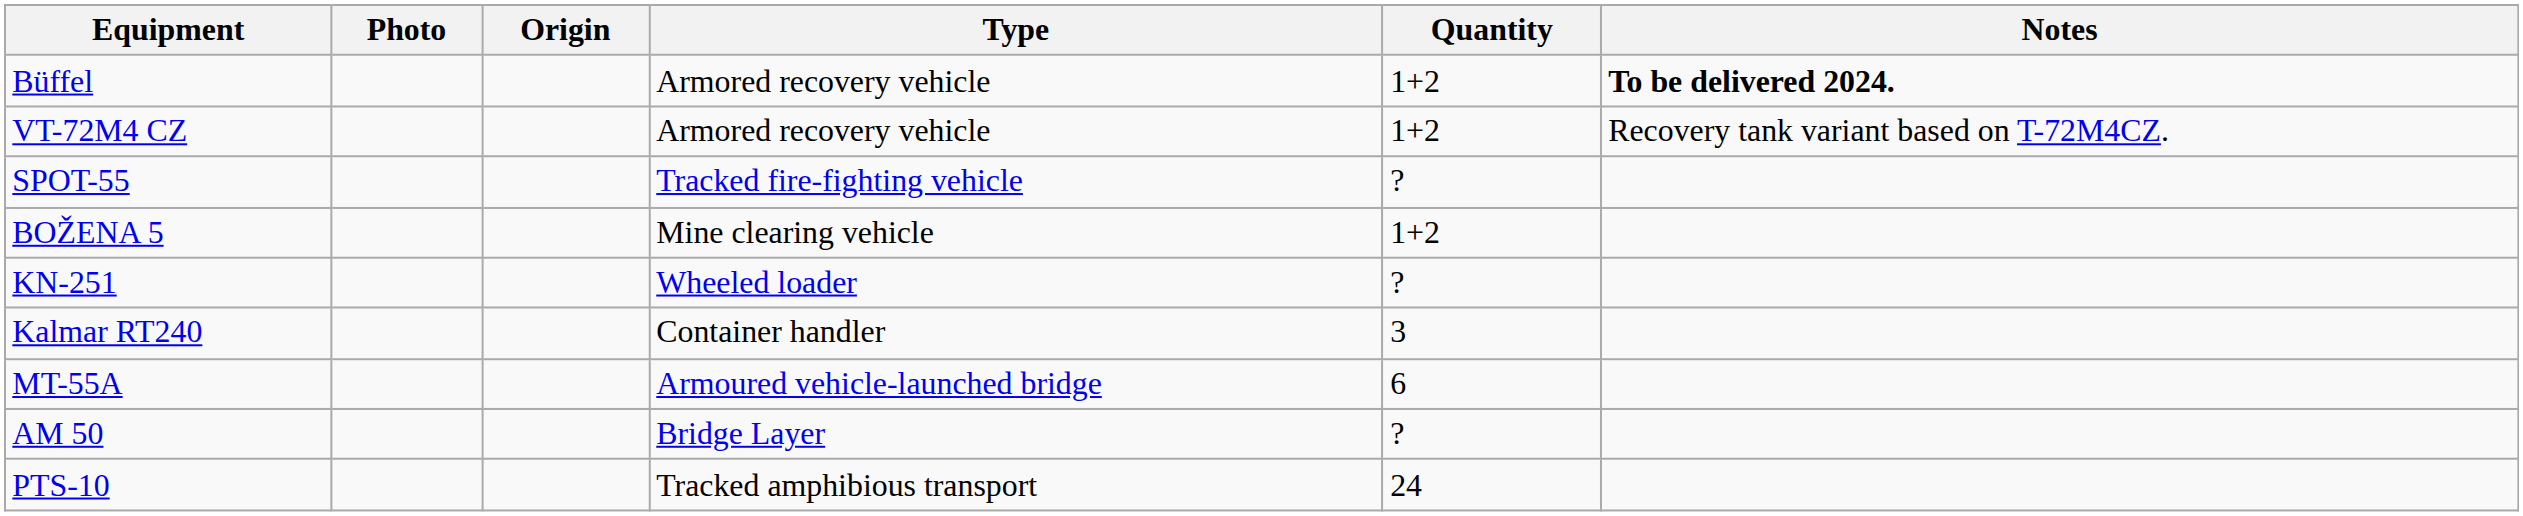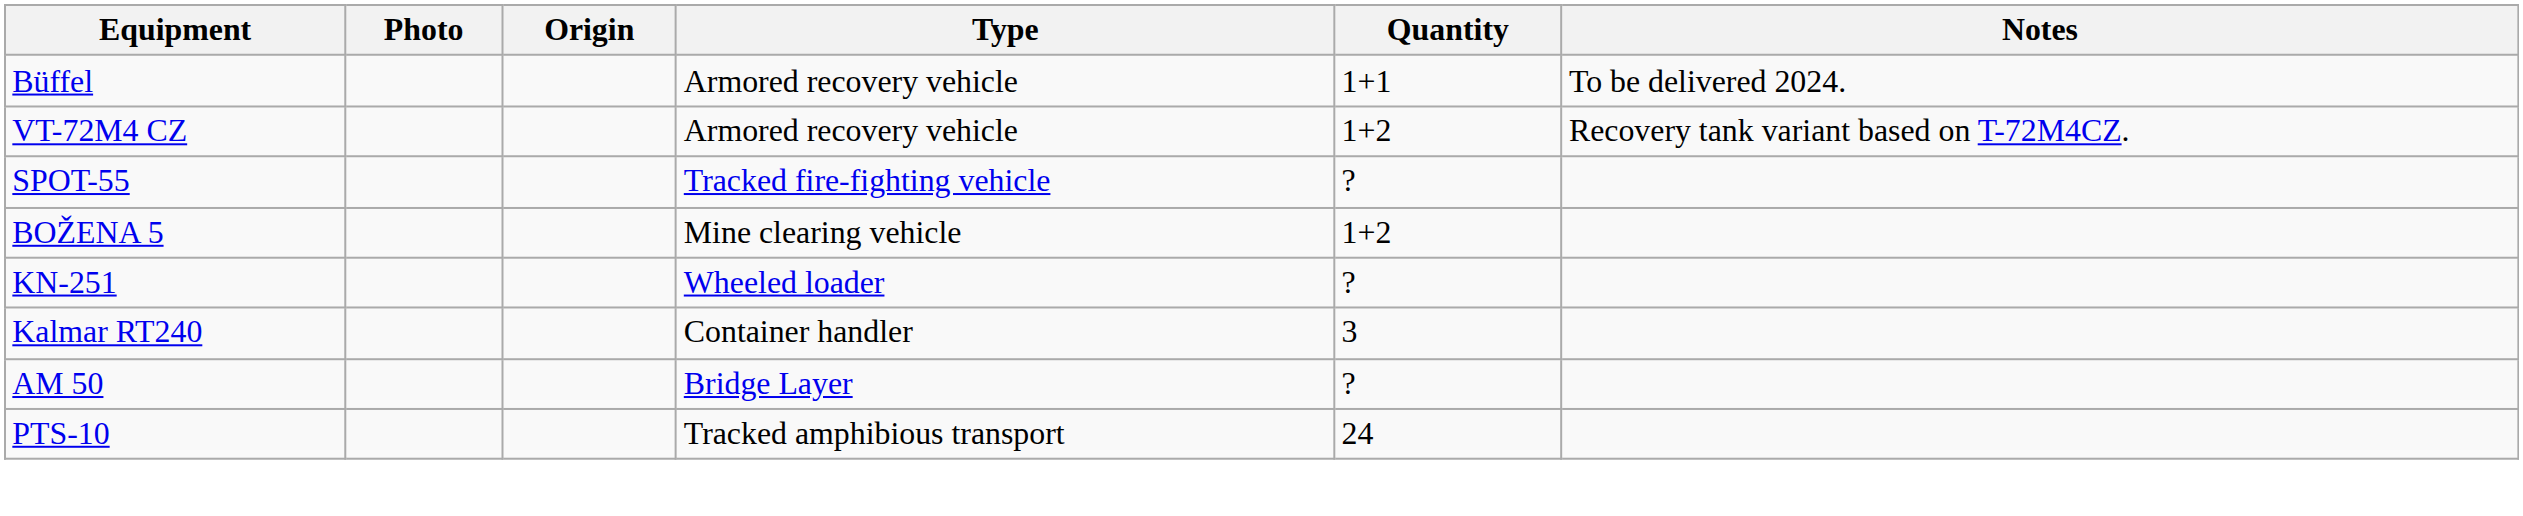Büffel | Quantity: 1+2 -> 1+1
Büffel | Notes: bold -> normal
- row: MT-55A | Armoured vehicle-launched bridge | 6
